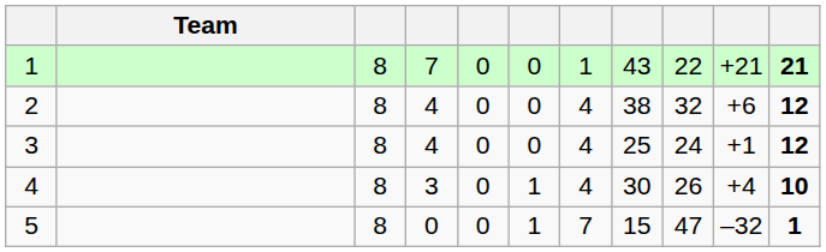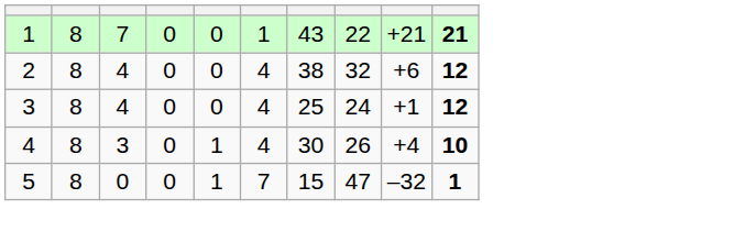- column: Team
